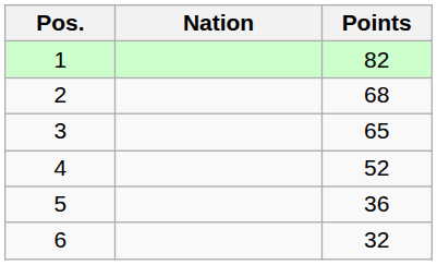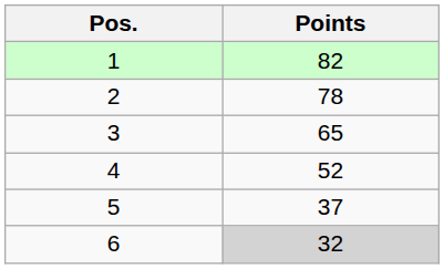- column: Nation
2 | Points: 68 -> 78
5 | Points: 36 -> 37
6 | Points: no background -> lightgrey background
